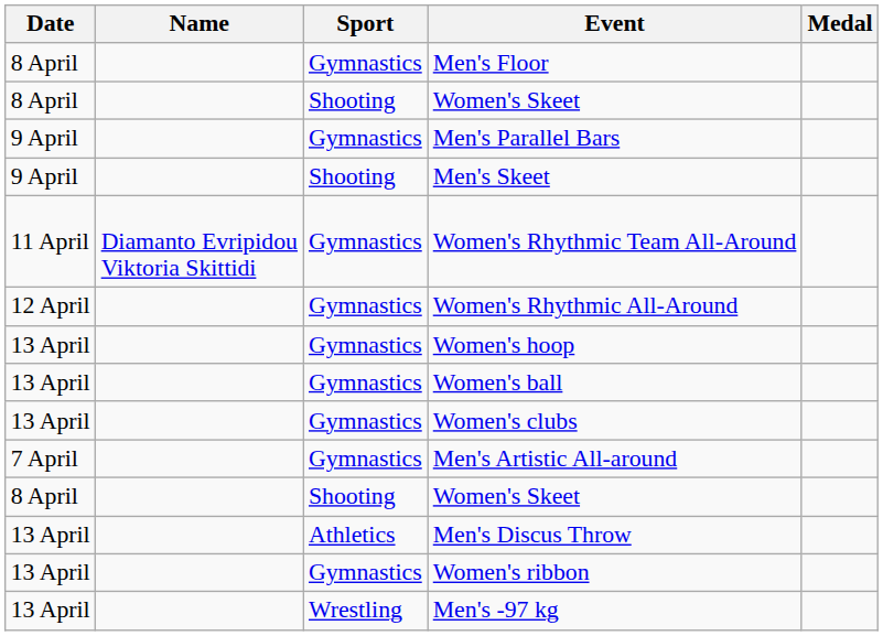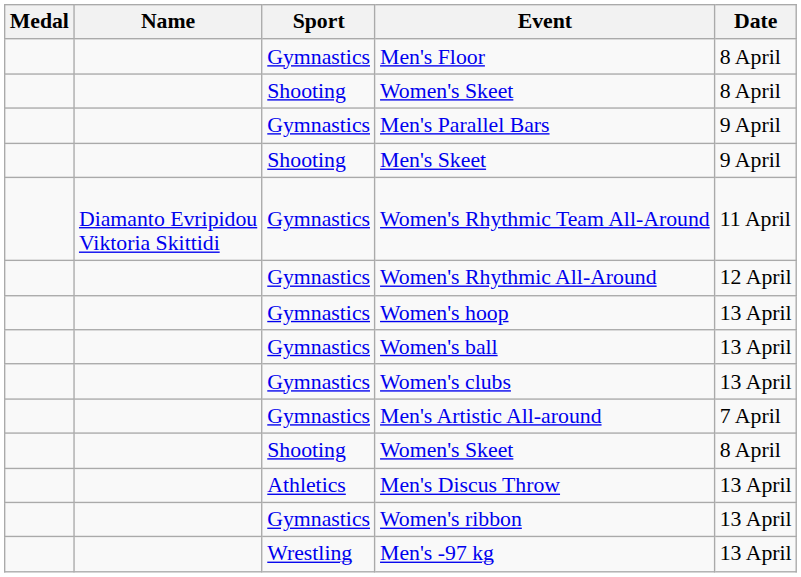columns swapped: Medal <-> Date
